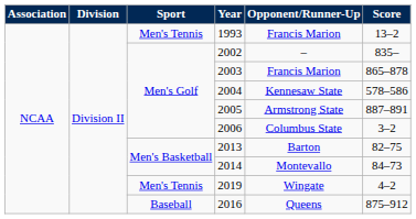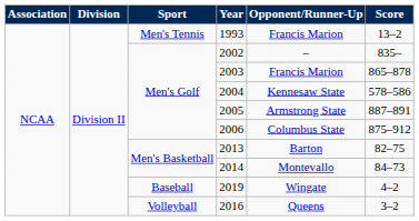2006 | Score: 3–2 -> 875–912
2019 | Sport: Men's Tennis -> Baseball
2016 | Sport: Baseball -> Volleyball
2016 | Score: 875–912 -> 3–2
